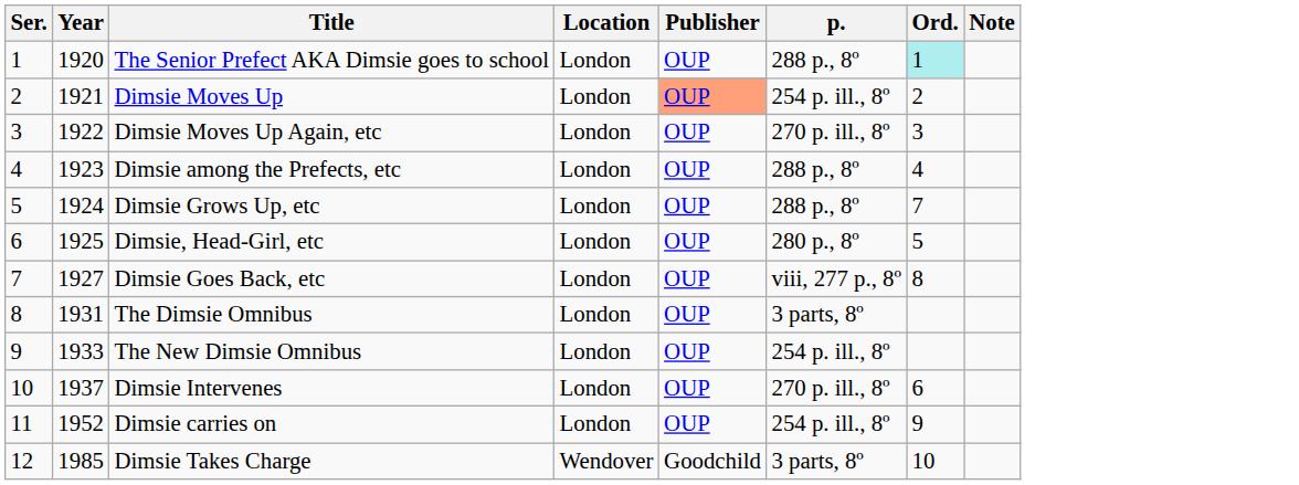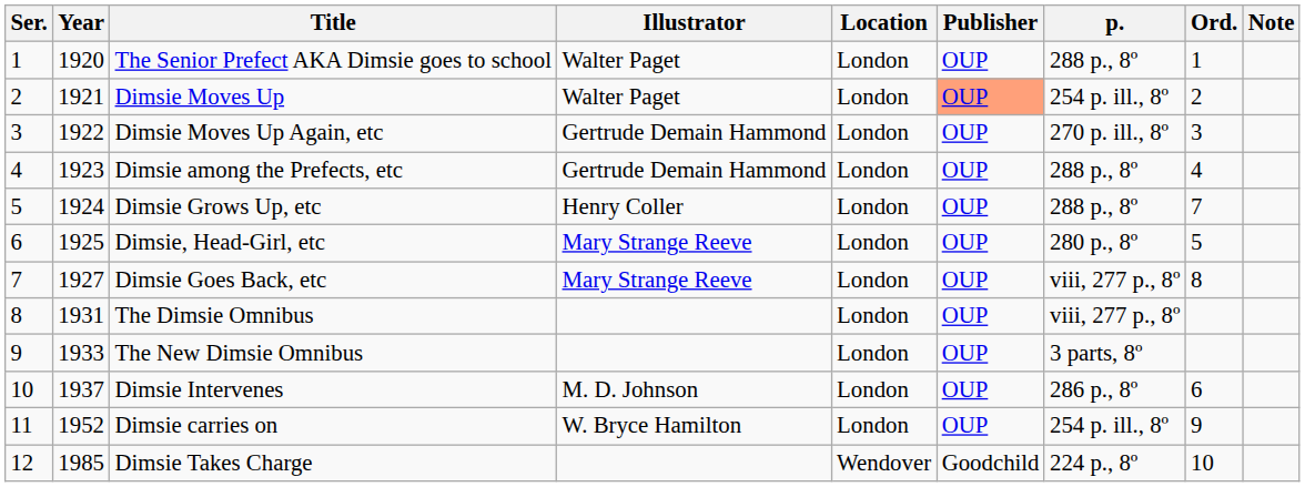+ column: Illustrator | Walter Paget | Walter Paget | Gertrude Demain Hammond | Gertrude Demain Hammond | Henry Coller | Mary Strange Reeve | Mary Strange Reeve | M. D. Johnson | W. Bryce Hamilton
The Senior Prefect AKA Dimsie goes to school | Ord.: paleturquoise background -> no background
The Dimsie Omnibus | p.: 3 parts, 8º -> viii, 277 p., 8º
The New Dimsie Omnibus | p.: 254 p. ill., 8º -> 3 parts, 8º
Dimsie Intervenes | p.: 270 p. ill., 8º -> 286 p., 8º
Dimsie Takes Charge | p.: 3 parts, 8º -> 224 p., 8º
